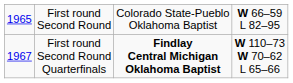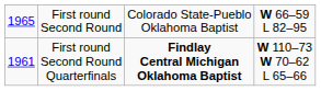First round Second Round Quarterfinals | column 1: 1967 -> 1961
